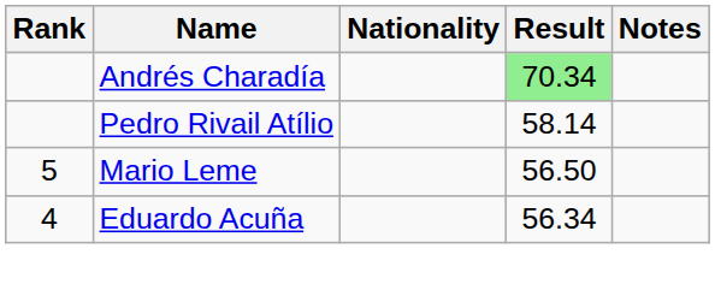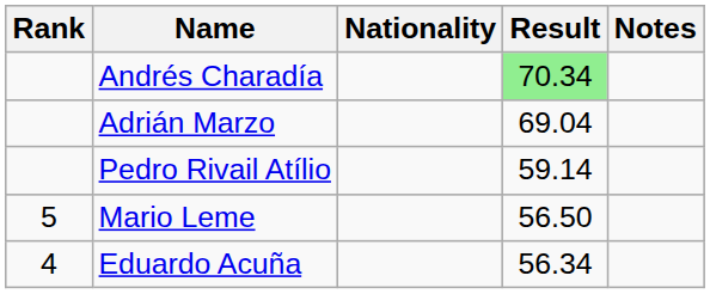+ row: Adrián Marzo | 69.04
Pedro Rivail Atílio | Result: 58.14 -> 59.14
